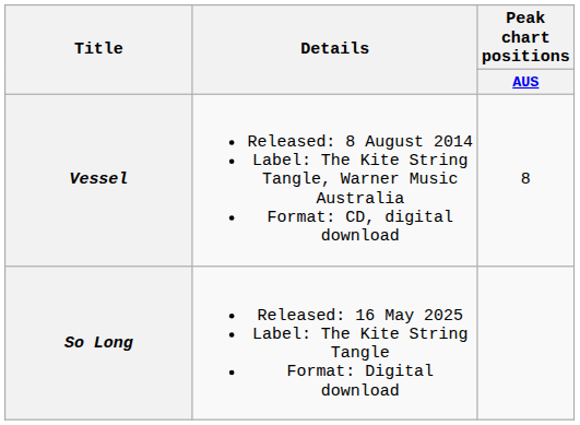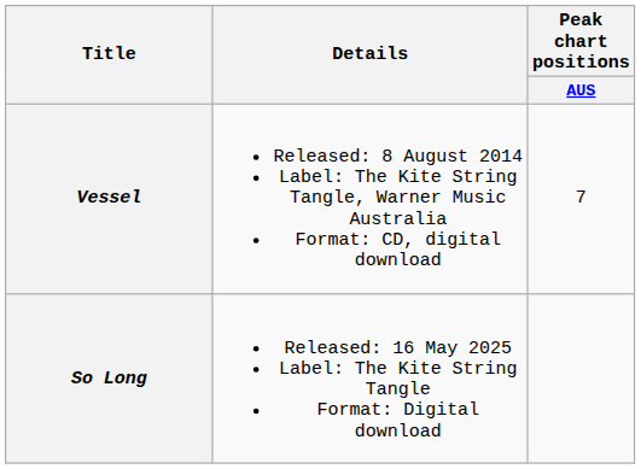Vessel | Peak chart positions / AUS: 8 -> 7
